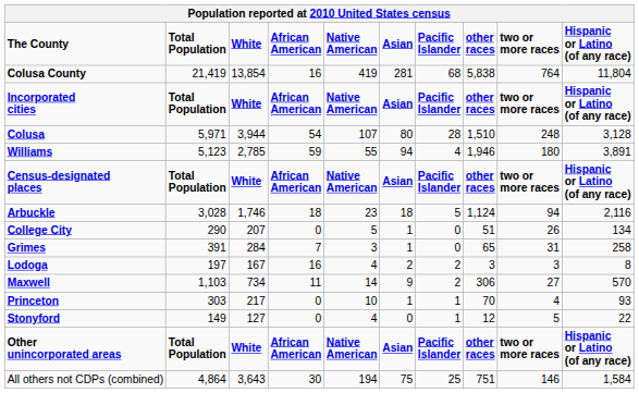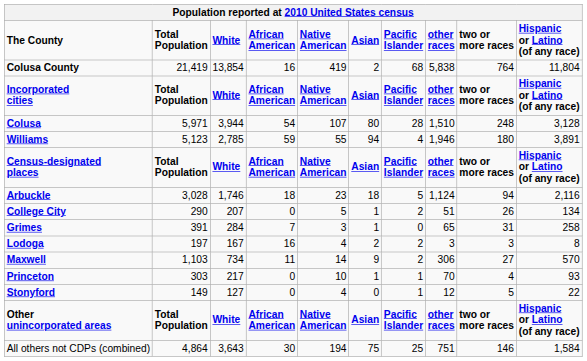Colusa County | column 6: 281 -> 2
College City | column 7: 0 -> 2
